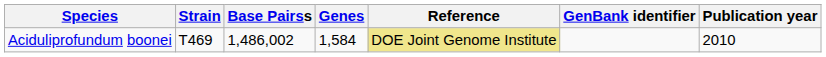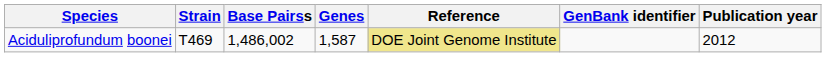Aciduliprofundum boonei | Genes: 1,584 -> 1,587
Aciduliprofundum boonei | Publication year: 2010 -> 2012
